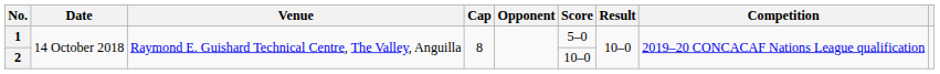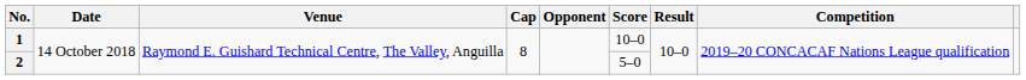1 | Score: 5–0 -> 10–0
2 | Score: 10–0 -> 5–0
